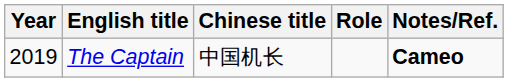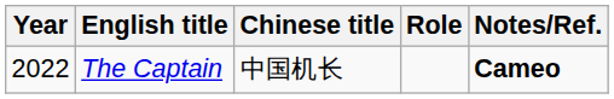The Captain | Year: 2019 -> 2022
